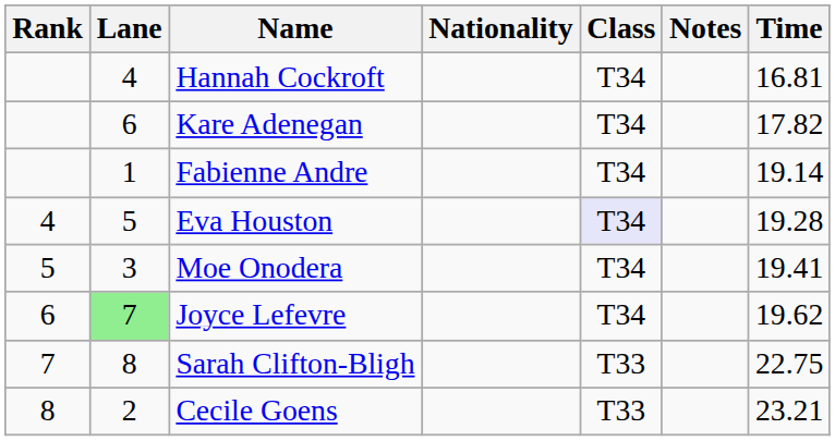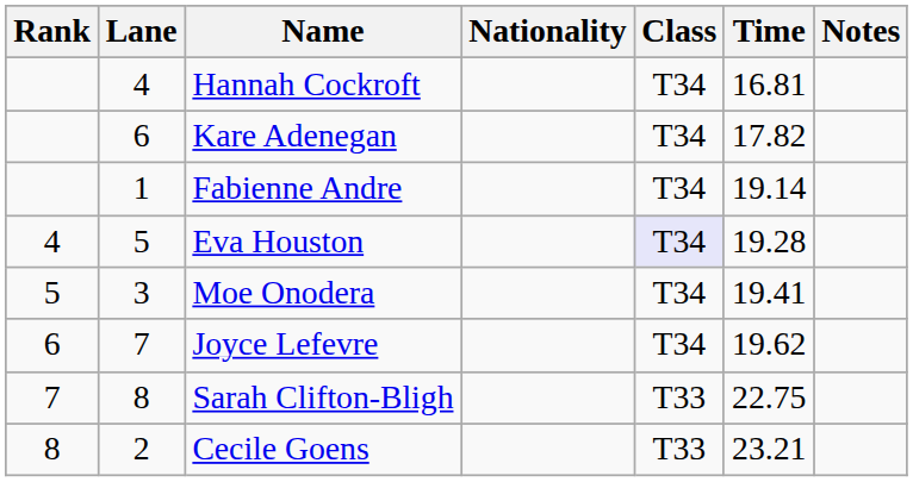columns swapped: Time <-> Notes
Joyce Lefevre | Lane: lightgreen background -> no background
